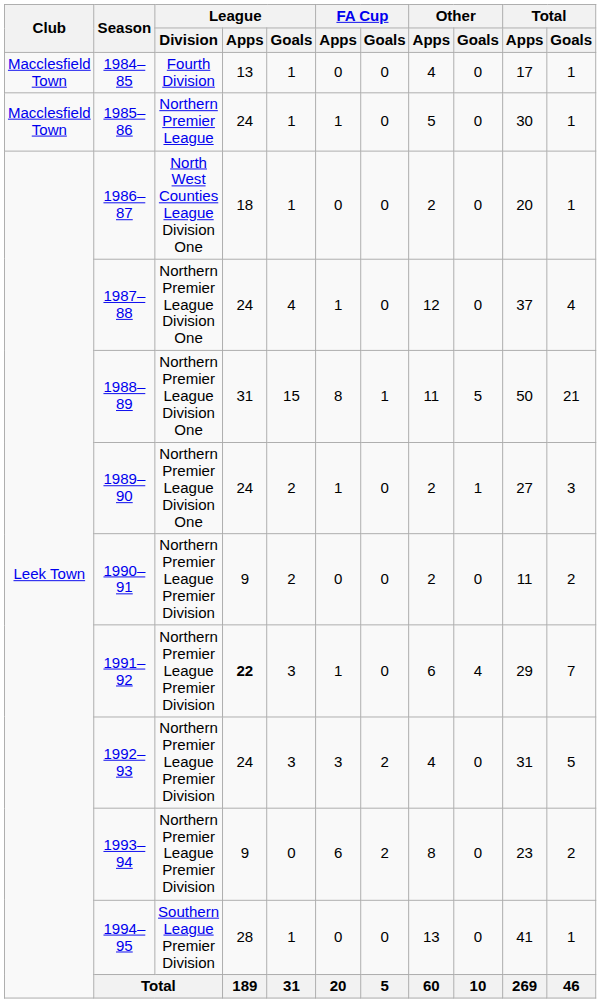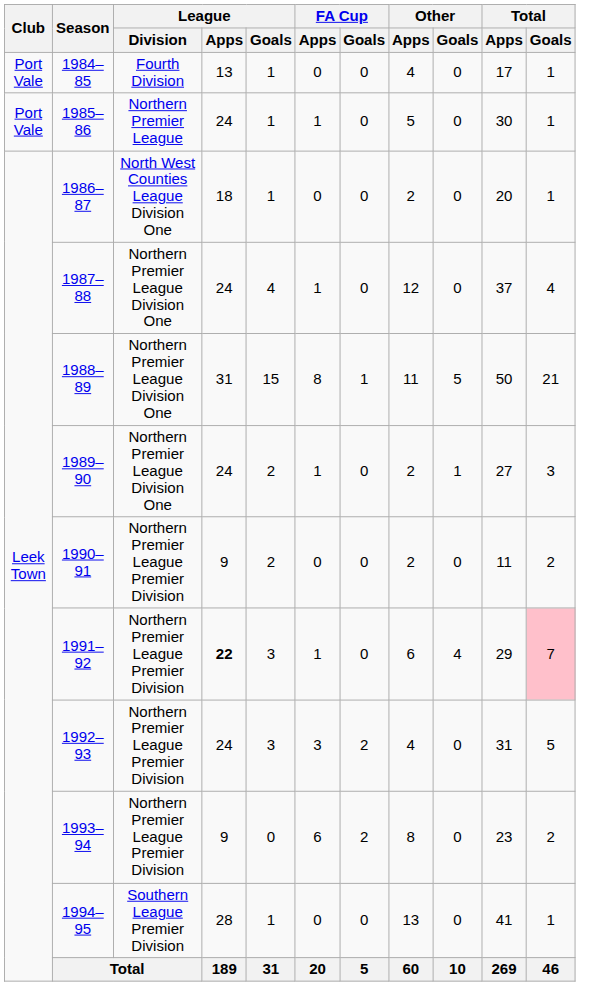1984–85 | Club: Macclesfield Town -> Port Vale
1985–86 | Club: Macclesfield Town -> Port Vale
1991–92 | Total / Goals: no background -> pink background
